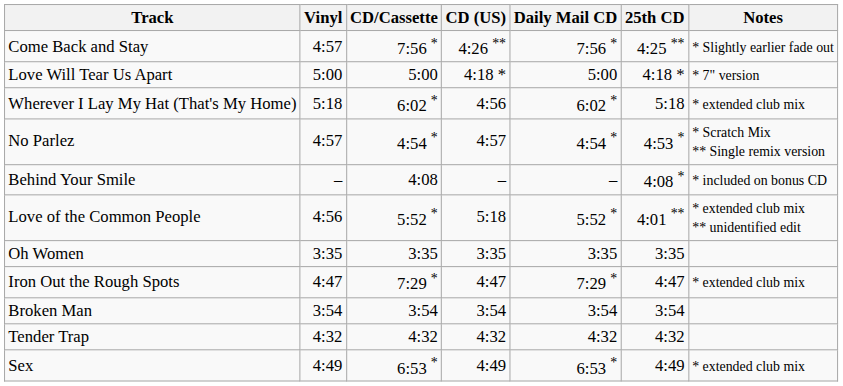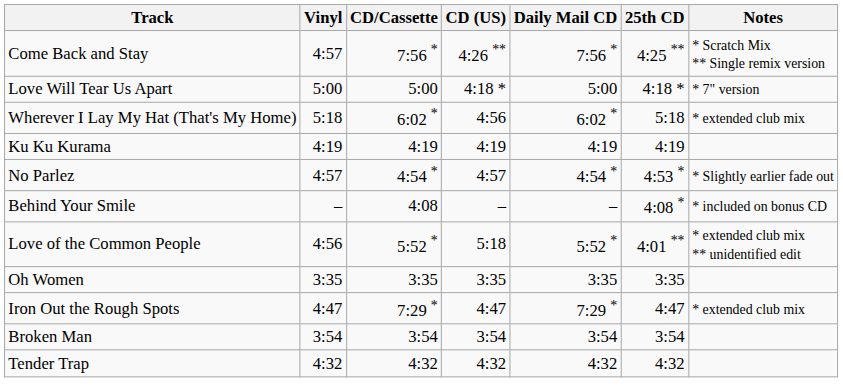Come Back and Stay | Notes: * Slightly earlier fade out -> * Scratch Mix ** Single remix version
+ row: Ku Ku Kurama | 4:19 | 4:19 | 4:19 | 4:19 | 4:19
No Parlez | Notes: * Scratch Mix ** Single remix version -> * Slightly earlier fade out
- row: Sex | 4:49 | 6:53 * | 4:49 | 6:53 * | 4:49 | * extended club mix
